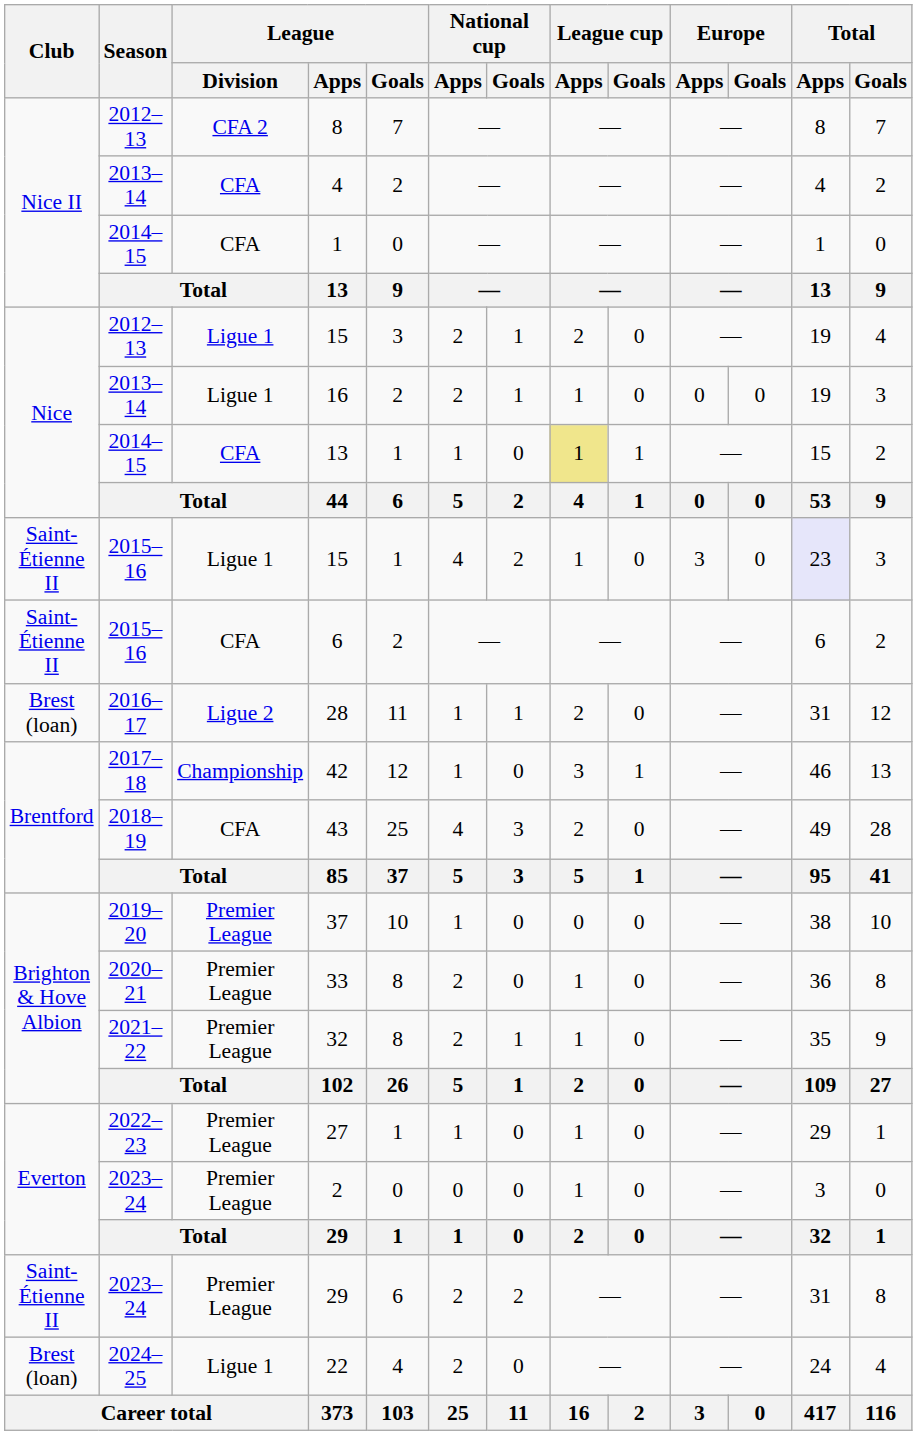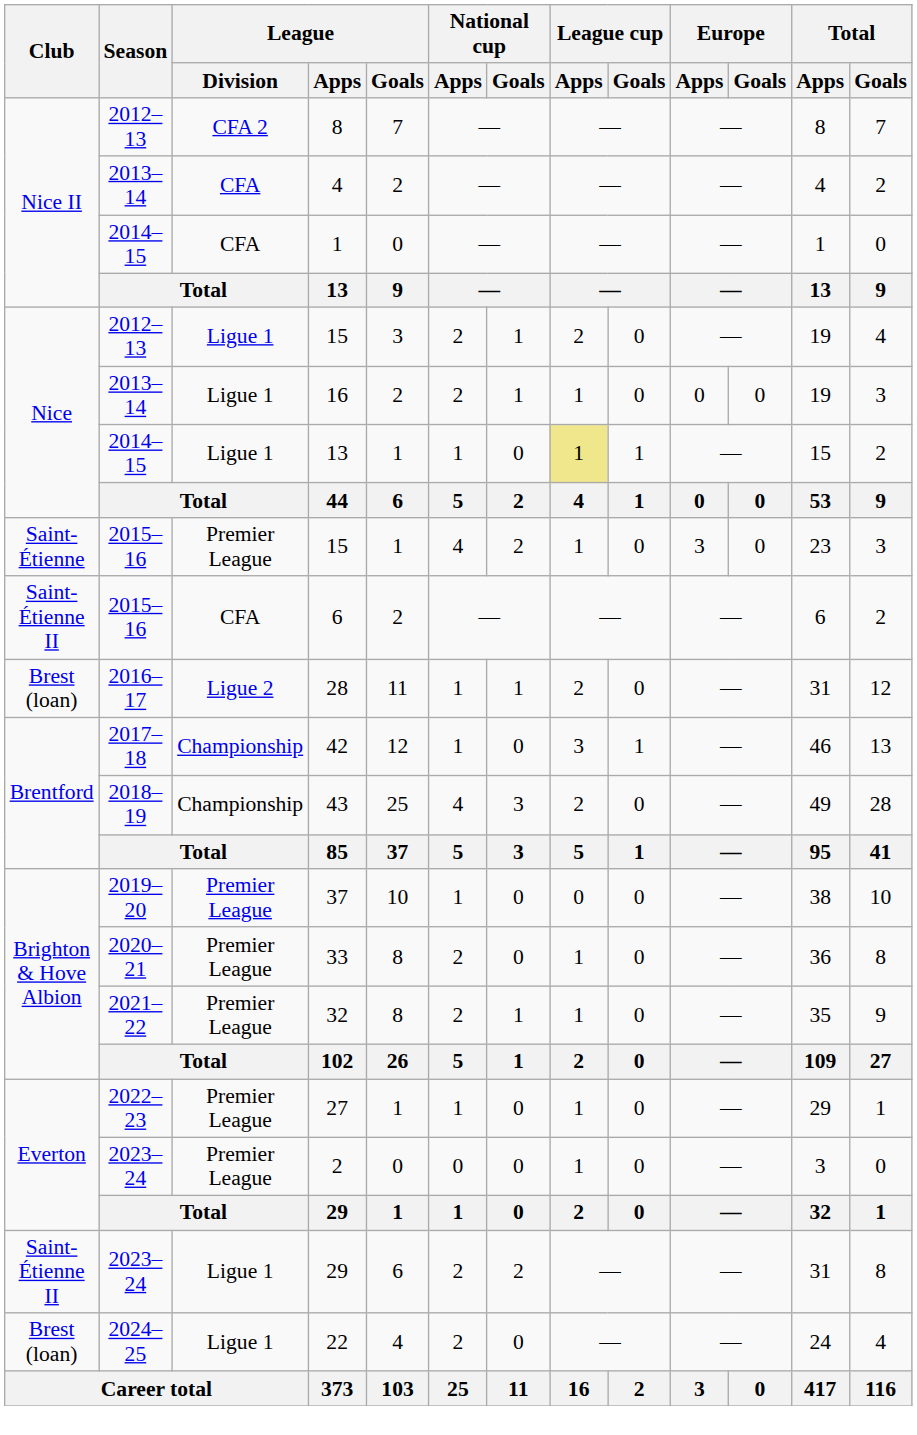2014–15 / 13 | League / Division: CFA -> Ligue 1
2015–16 / 15 | Club: Saint-Étienne II -> Saint-Étienne
2015–16 / 15 | League / Division: Ligue 1 -> Premier League
2015–16 / 15 | Total / Apps: lavender background -> no background
43 | League / Division: CFA -> Championship
2023–24 / 29 | League / Division: Premier League -> Ligue 1
